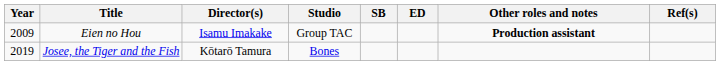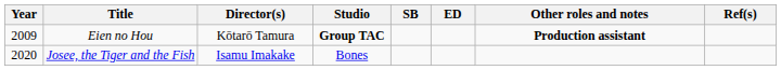Eien no Hou | Director(s): Isamu Imakake -> Kōtarō Tamura
Eien no Hou | Studio: normal -> bold
Josee, the Tiger and the Fish | Year: 2019 -> 2020
Josee, the Tiger and the Fish | Director(s): Kōtarō Tamura -> Isamu Imakake
